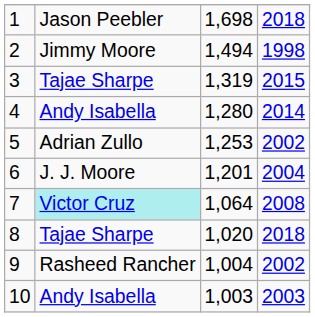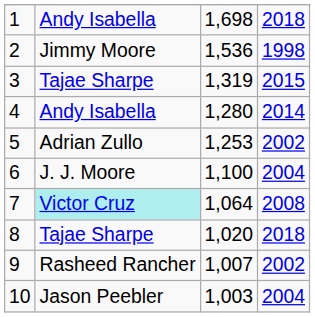1 | column 2: Jason Peebler -> Andy Isabella
2 | column 3: 1,494 -> 1,536
6 | column 3: 1,201 -> 1,100
9 | column 3: 1,004 -> 1,007
10 | column 2: Andy Isabella -> Jason Peebler
10 | column 4: 2003 -> 2004
